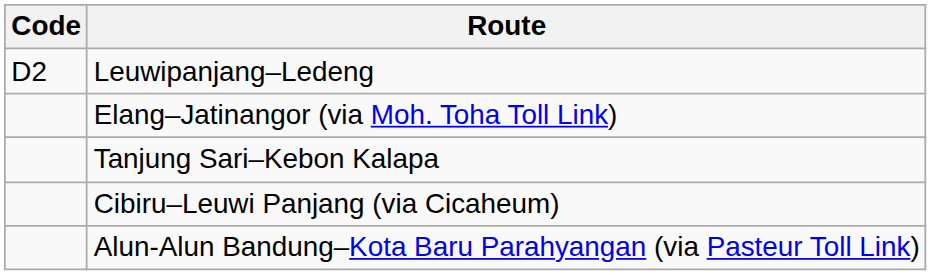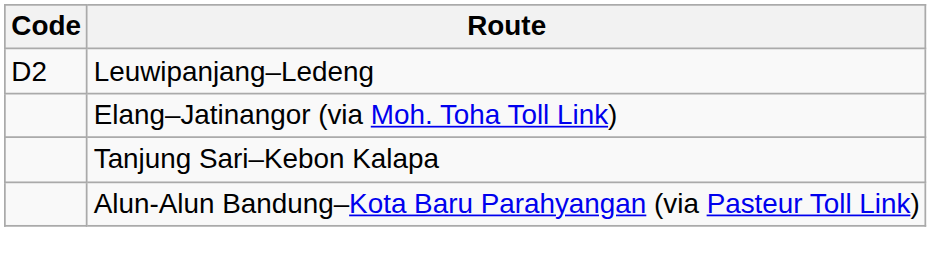- row: Cibiru–Leuwi Panjang (via Cicaheum)
